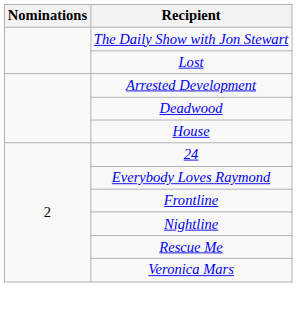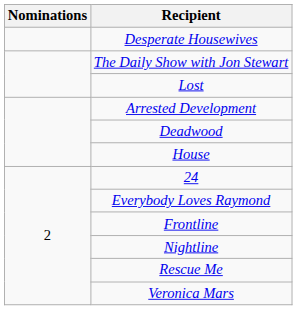+ row: Desperate Housewives
